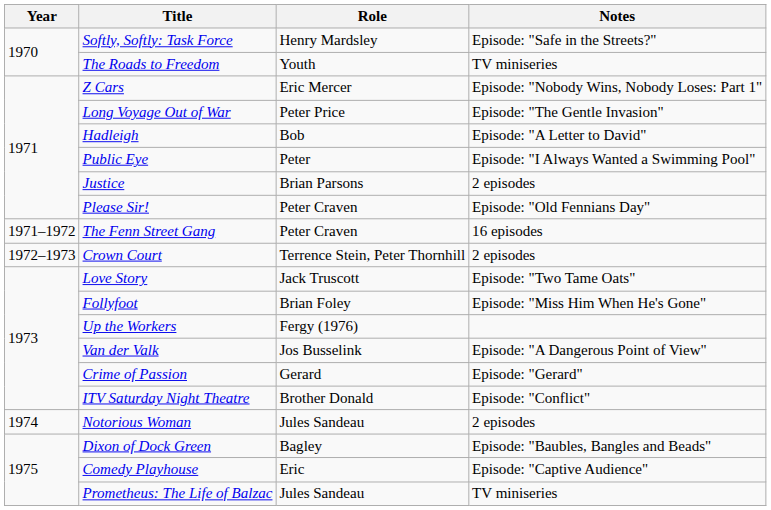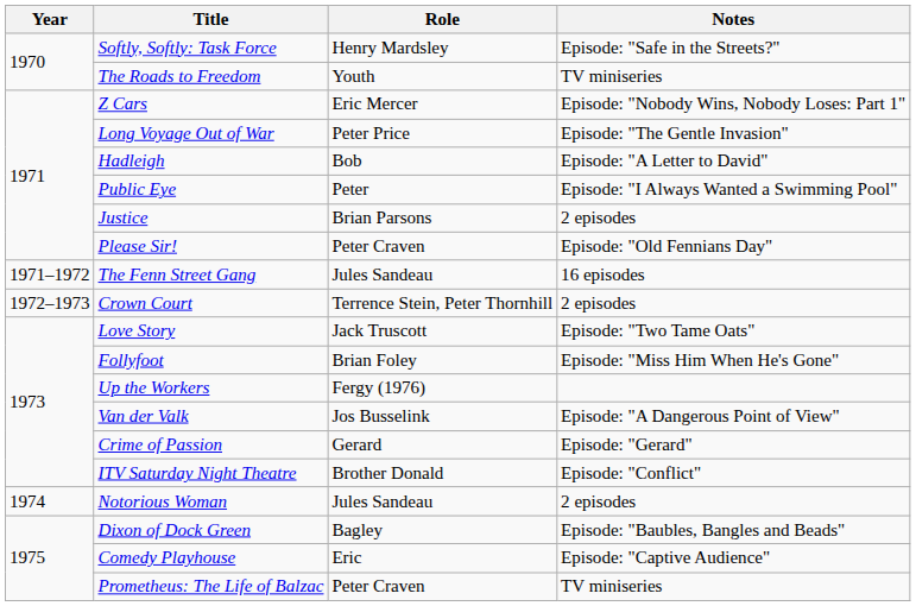The Fenn Street Gang | Role: Peter Craven -> Jules Sandeau
Prometheus: The Life of Balzac | Role: Jules Sandeau -> Peter Craven
